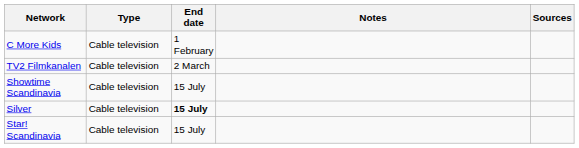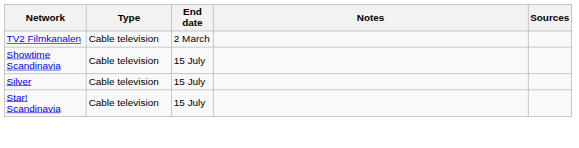- row: C More Kids | Cable television | 1 February
Silver | End date: bold -> normal
